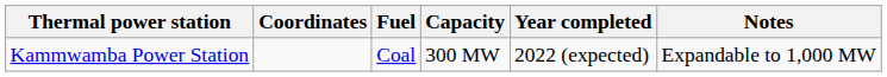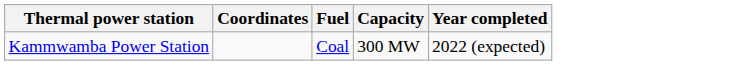- column: Notes | Expandable to 1,000 MW
